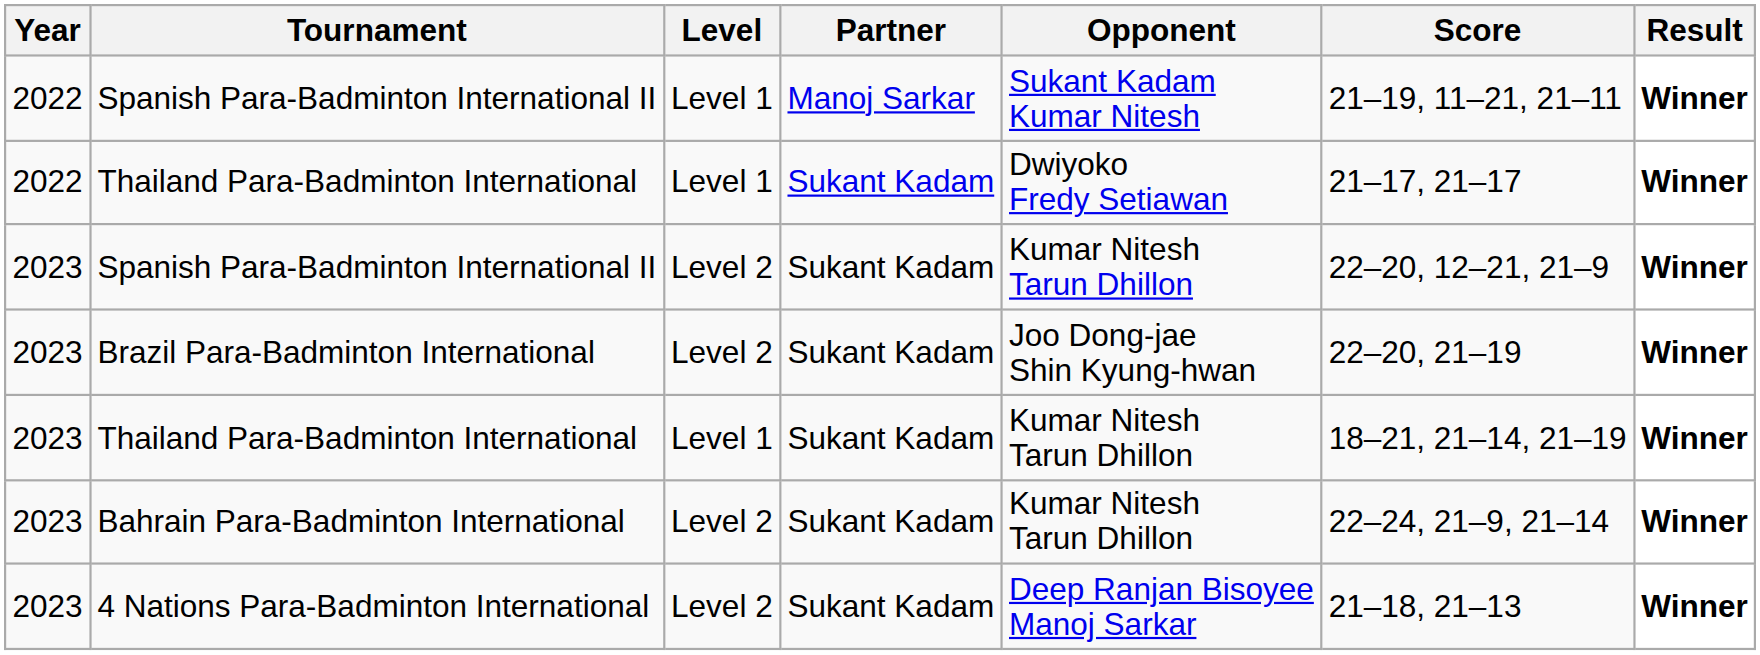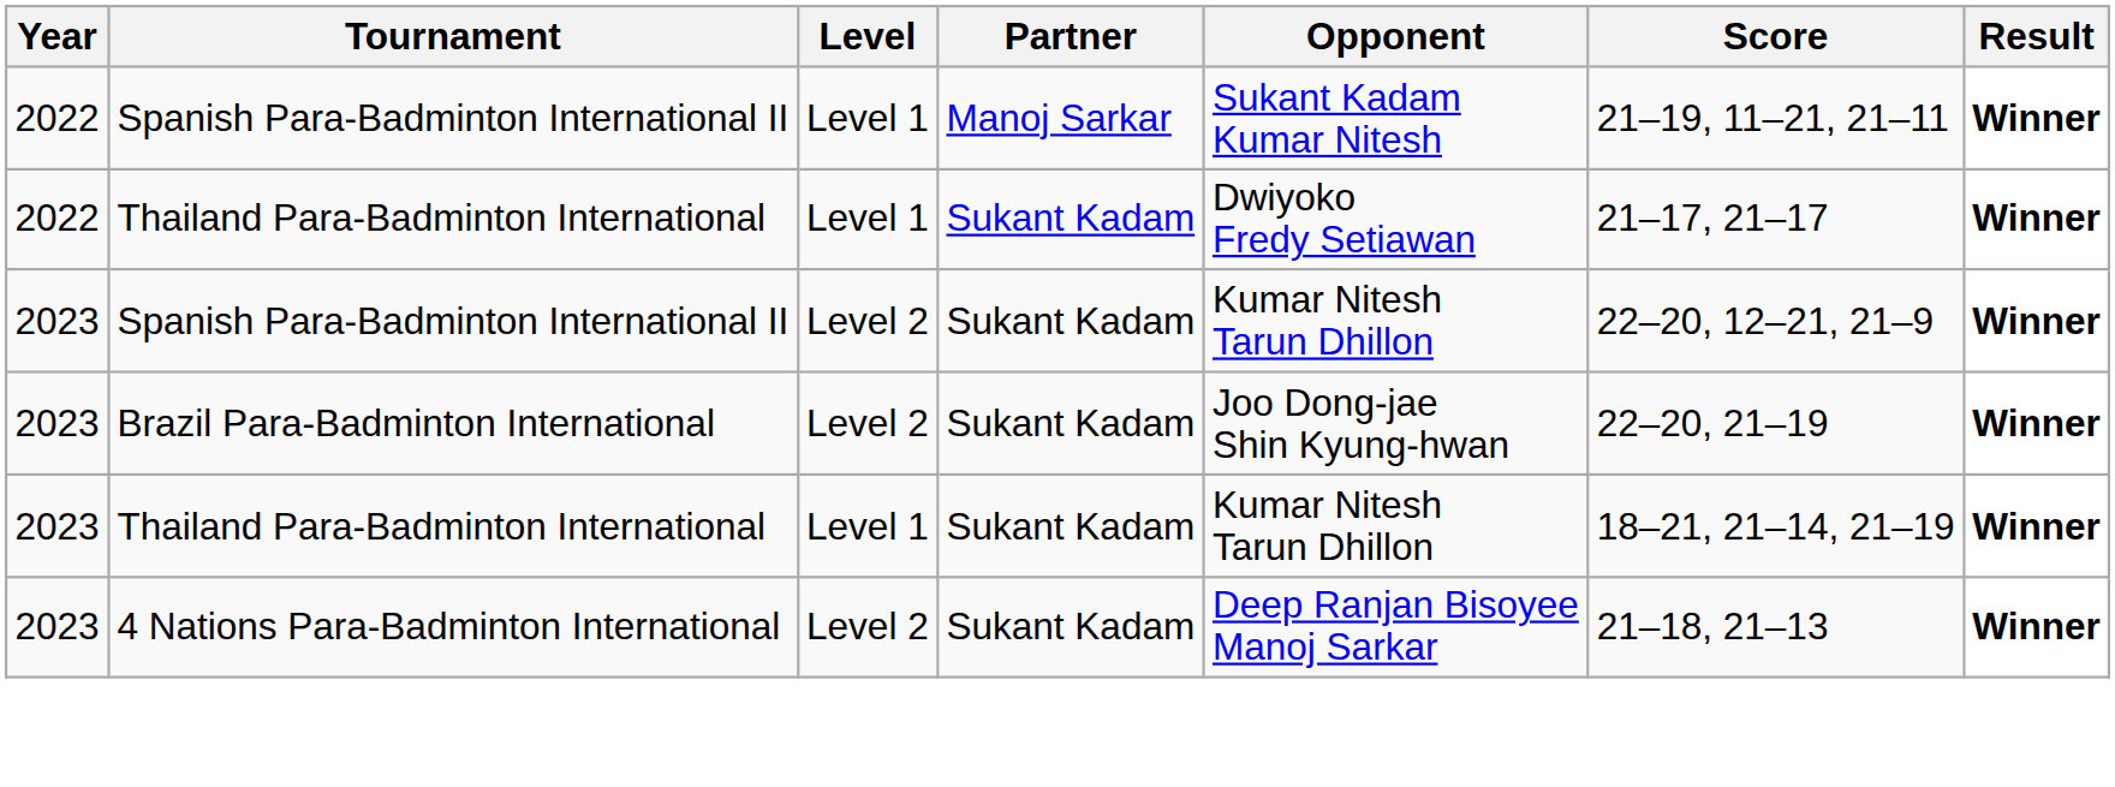- row: 2023 | Bahrain Para-Badminton International | Level 2 | Sukant Kadam | Kumar Nitesh Tarun Dhillon | 22–24, 21–9, 21–14 | Winner
